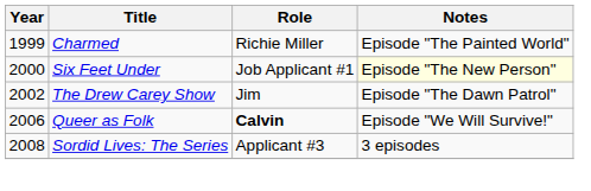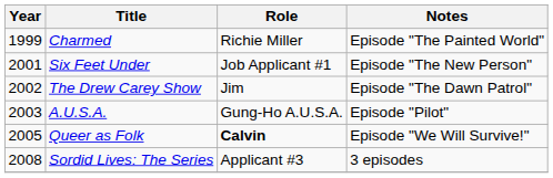Six Feet Under | Year: 2000 -> 2001
Six Feet Under | Notes: lightyellow background -> no background
+ row: 2003 | A.U.S.A. | Gung-Ho A.U.S.A. | Episode "Pilot"
Queer as Folk | Year: 2006 -> 2005
